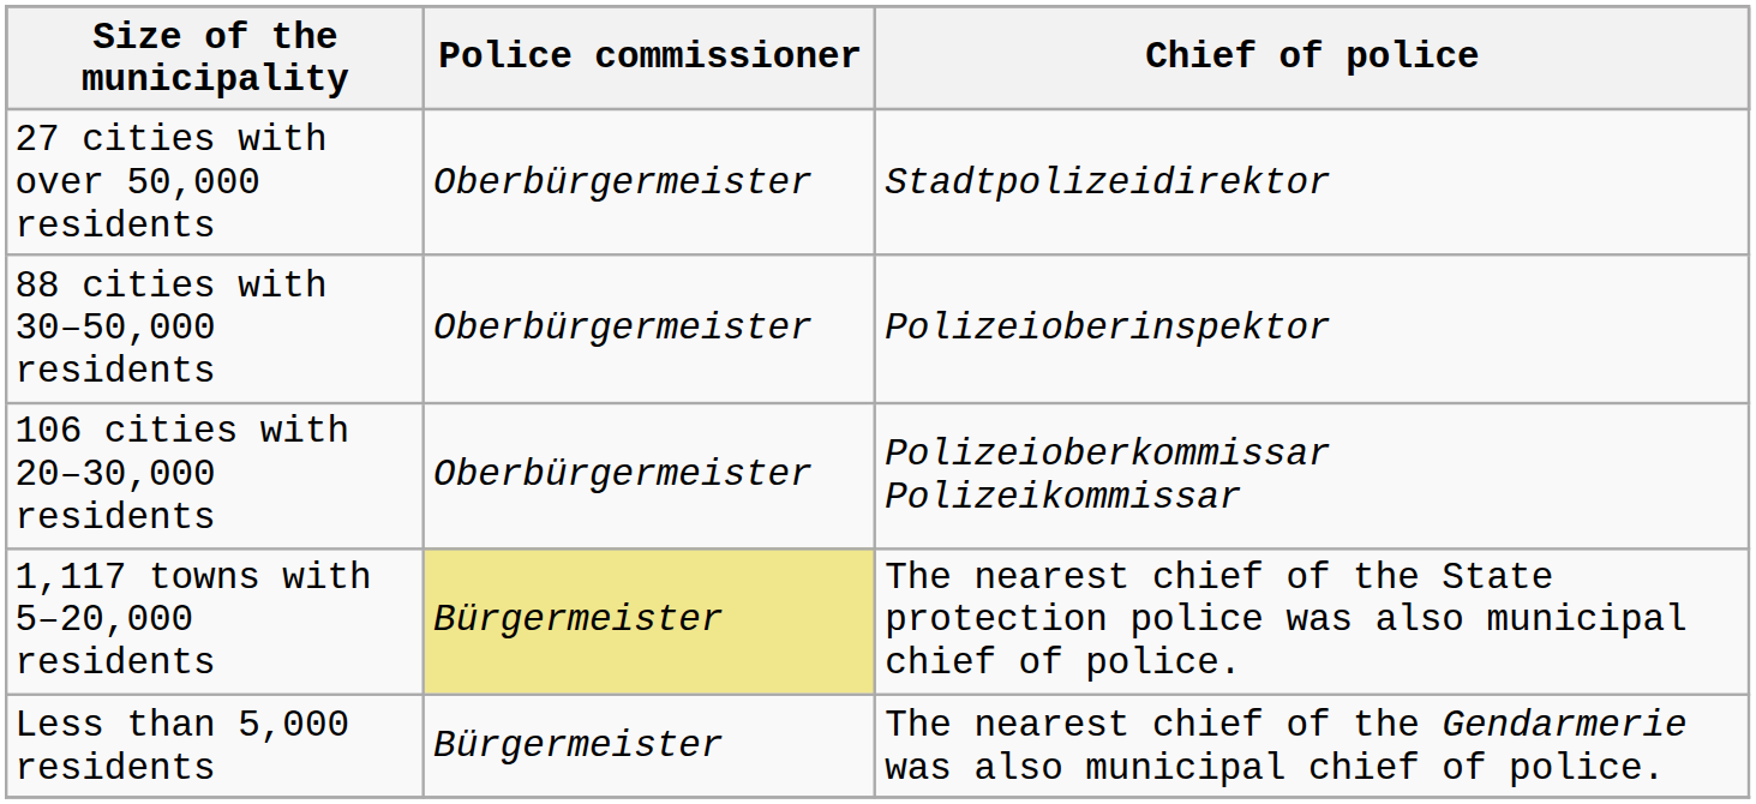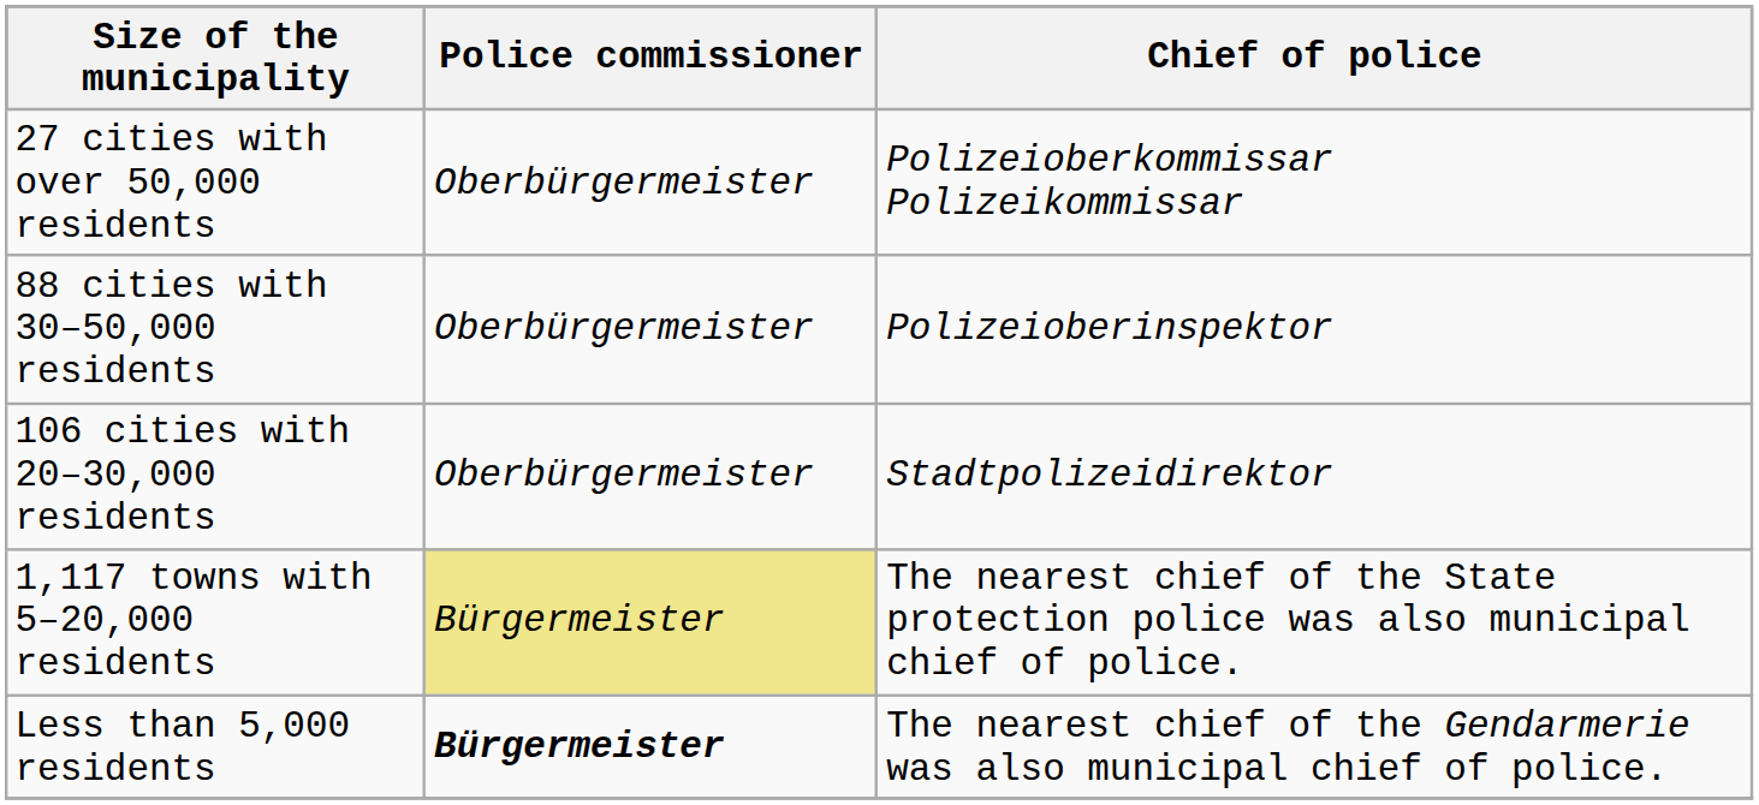27 cities with over 50,000 residents | Chief of police: Stadtpolizeidirektor -> Polizeioberkommissar Polizeikommissar
106 cities with 20–30,000 residents | Chief of police: Polizeioberkommissar Polizeikommissar -> Stadtpolizeidirektor
Less than 5,000 residents | Police commissioner: normal -> bold
